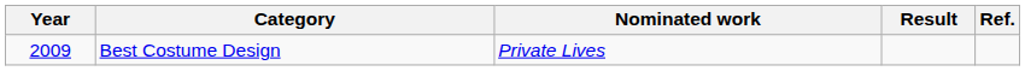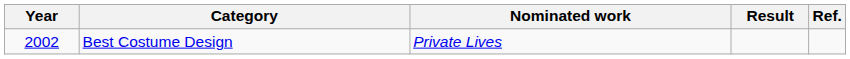Best Costume Design | Year: 2009 -> 2002
